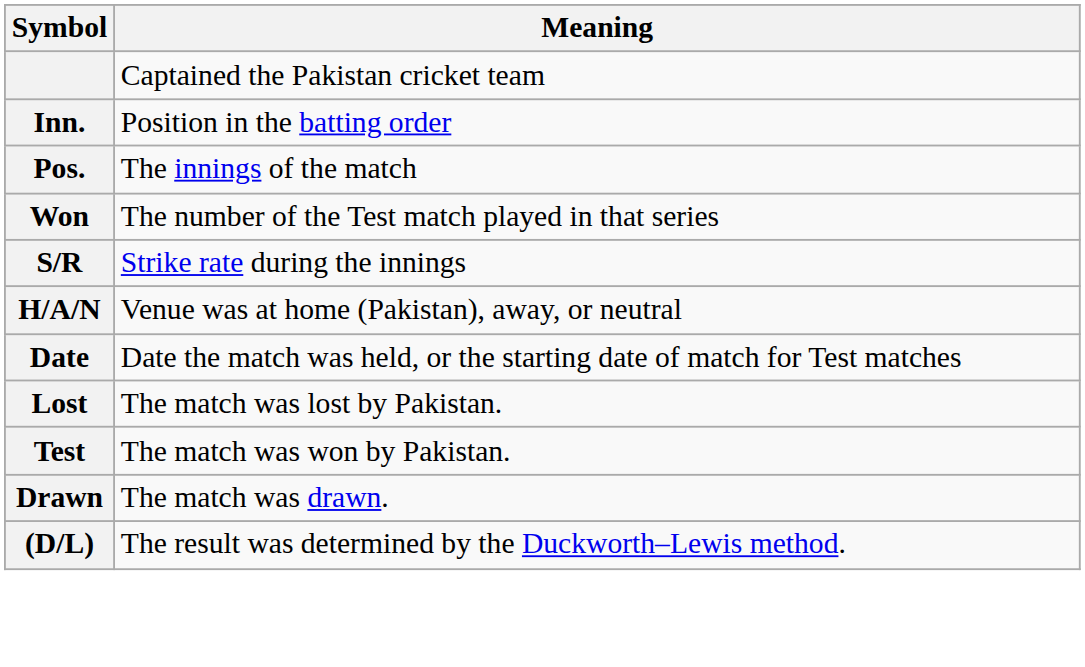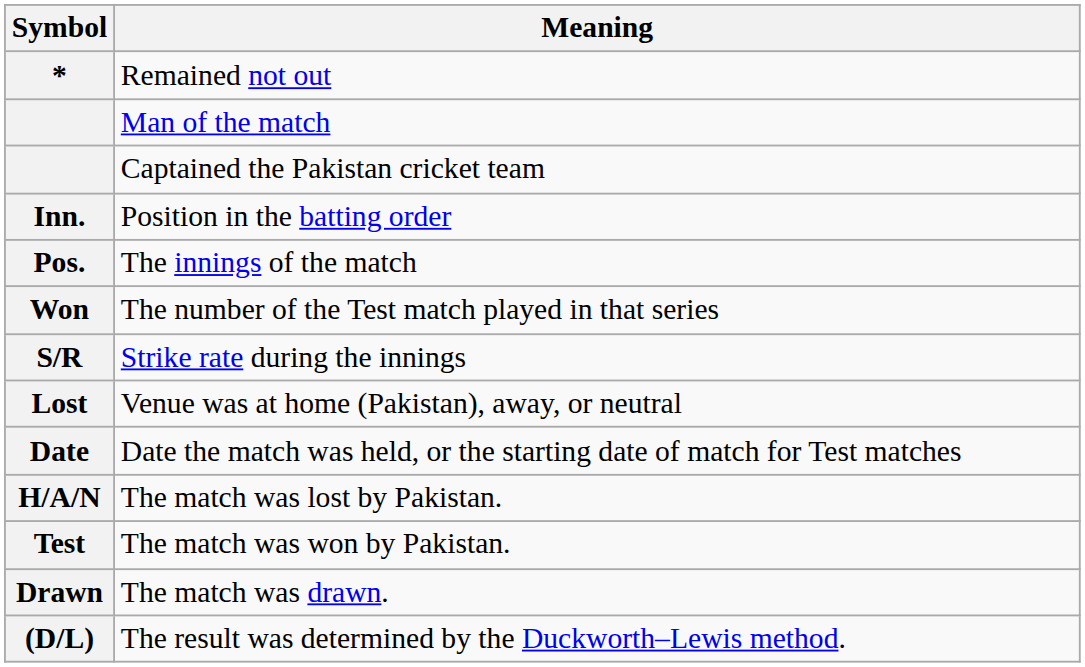+ row: * | Remained not out
+ row: Man of the match
Venue was at home (Pakistan), away, or neutral | Symbol: H/A/N -> Lost
The match was lost by Pakistan. | Symbol: Lost -> H/A/N
